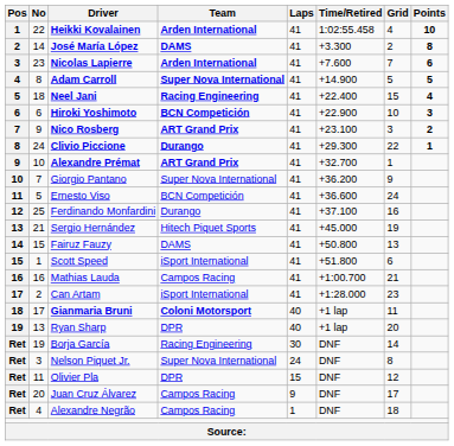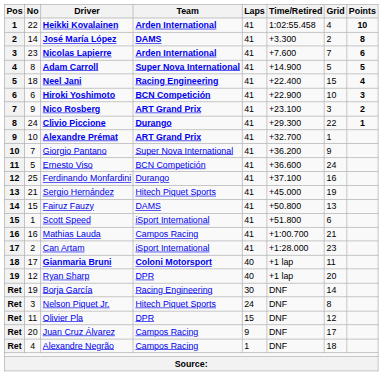Ryan Sharp | No: 13 -> 12
Nelson Piquet Jr. | Team: Super Nova International -> Hitech Piquet Sports
